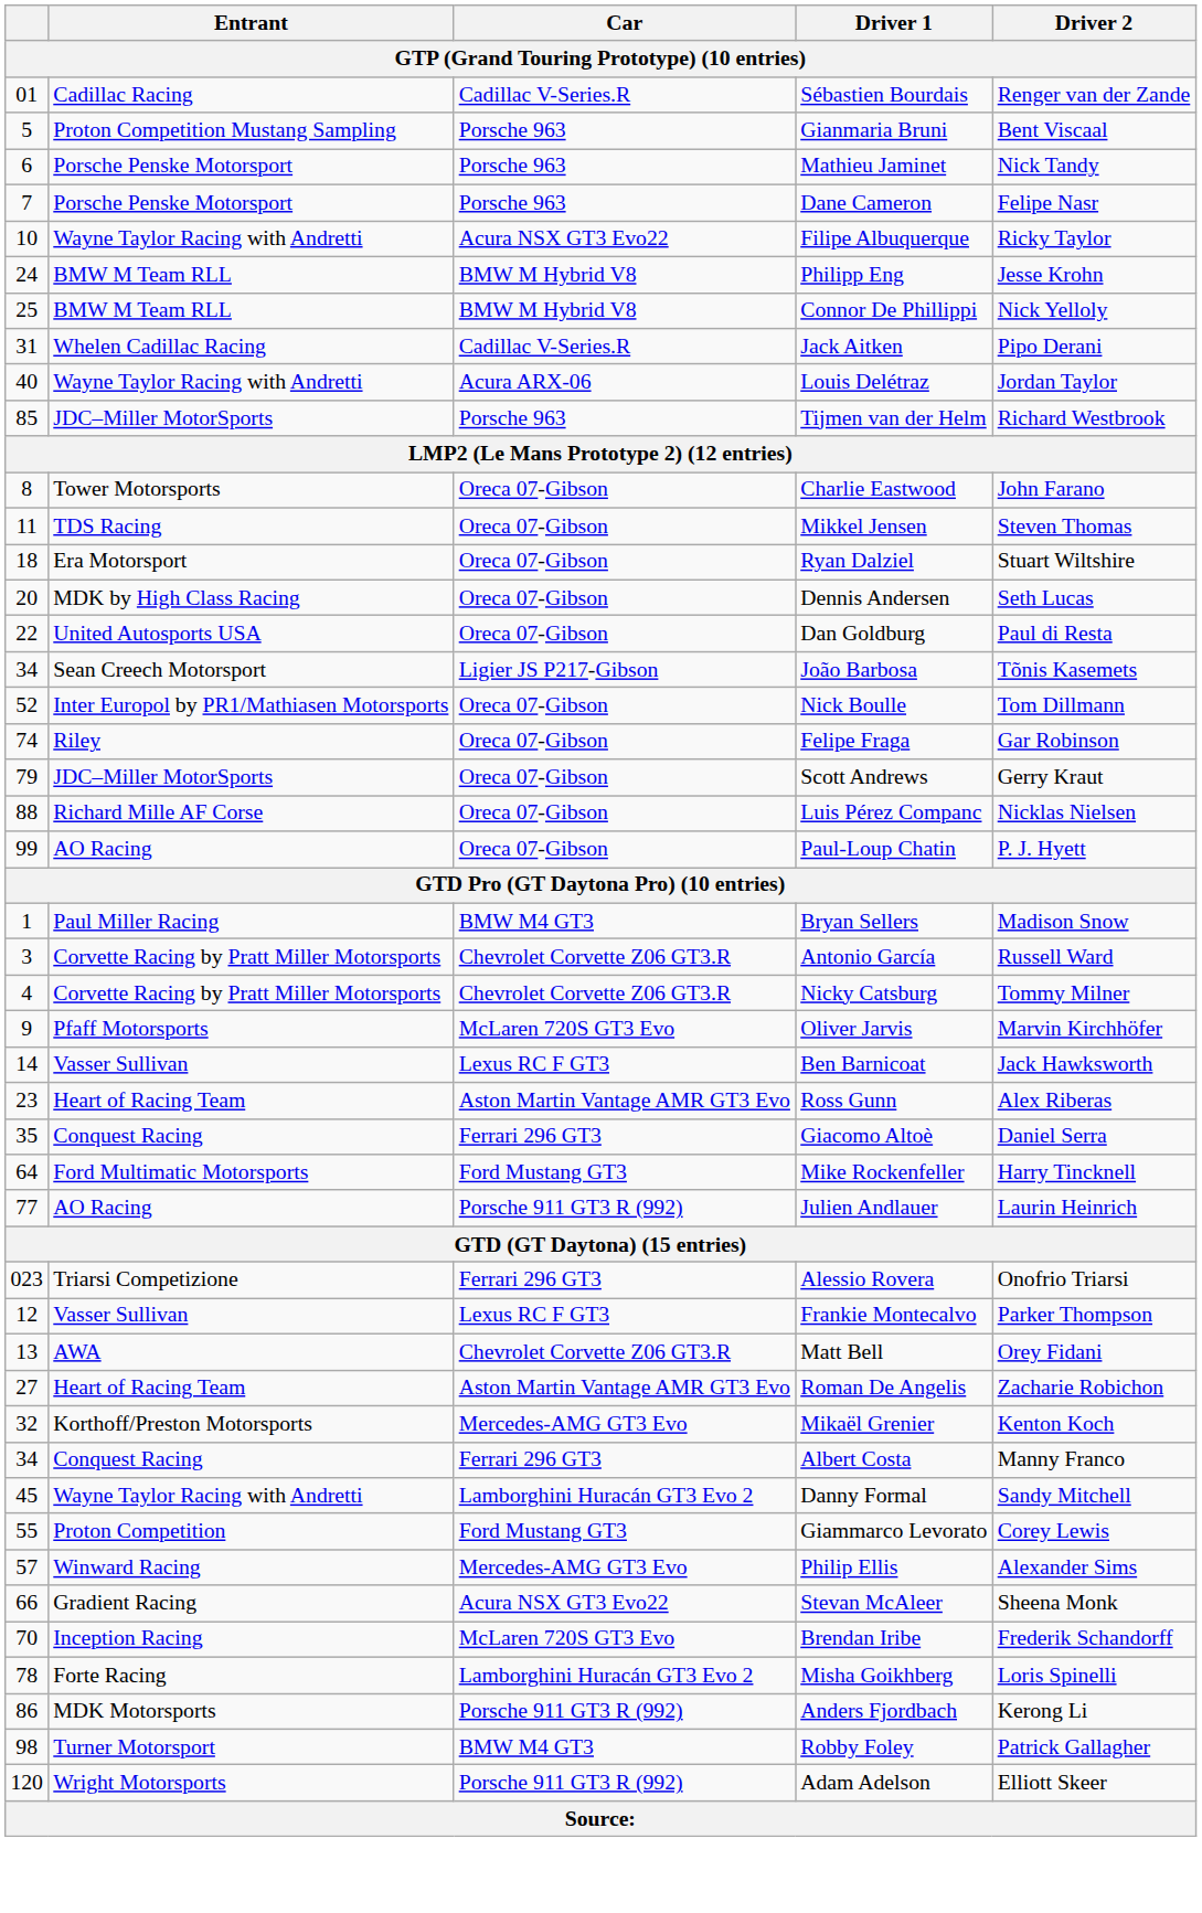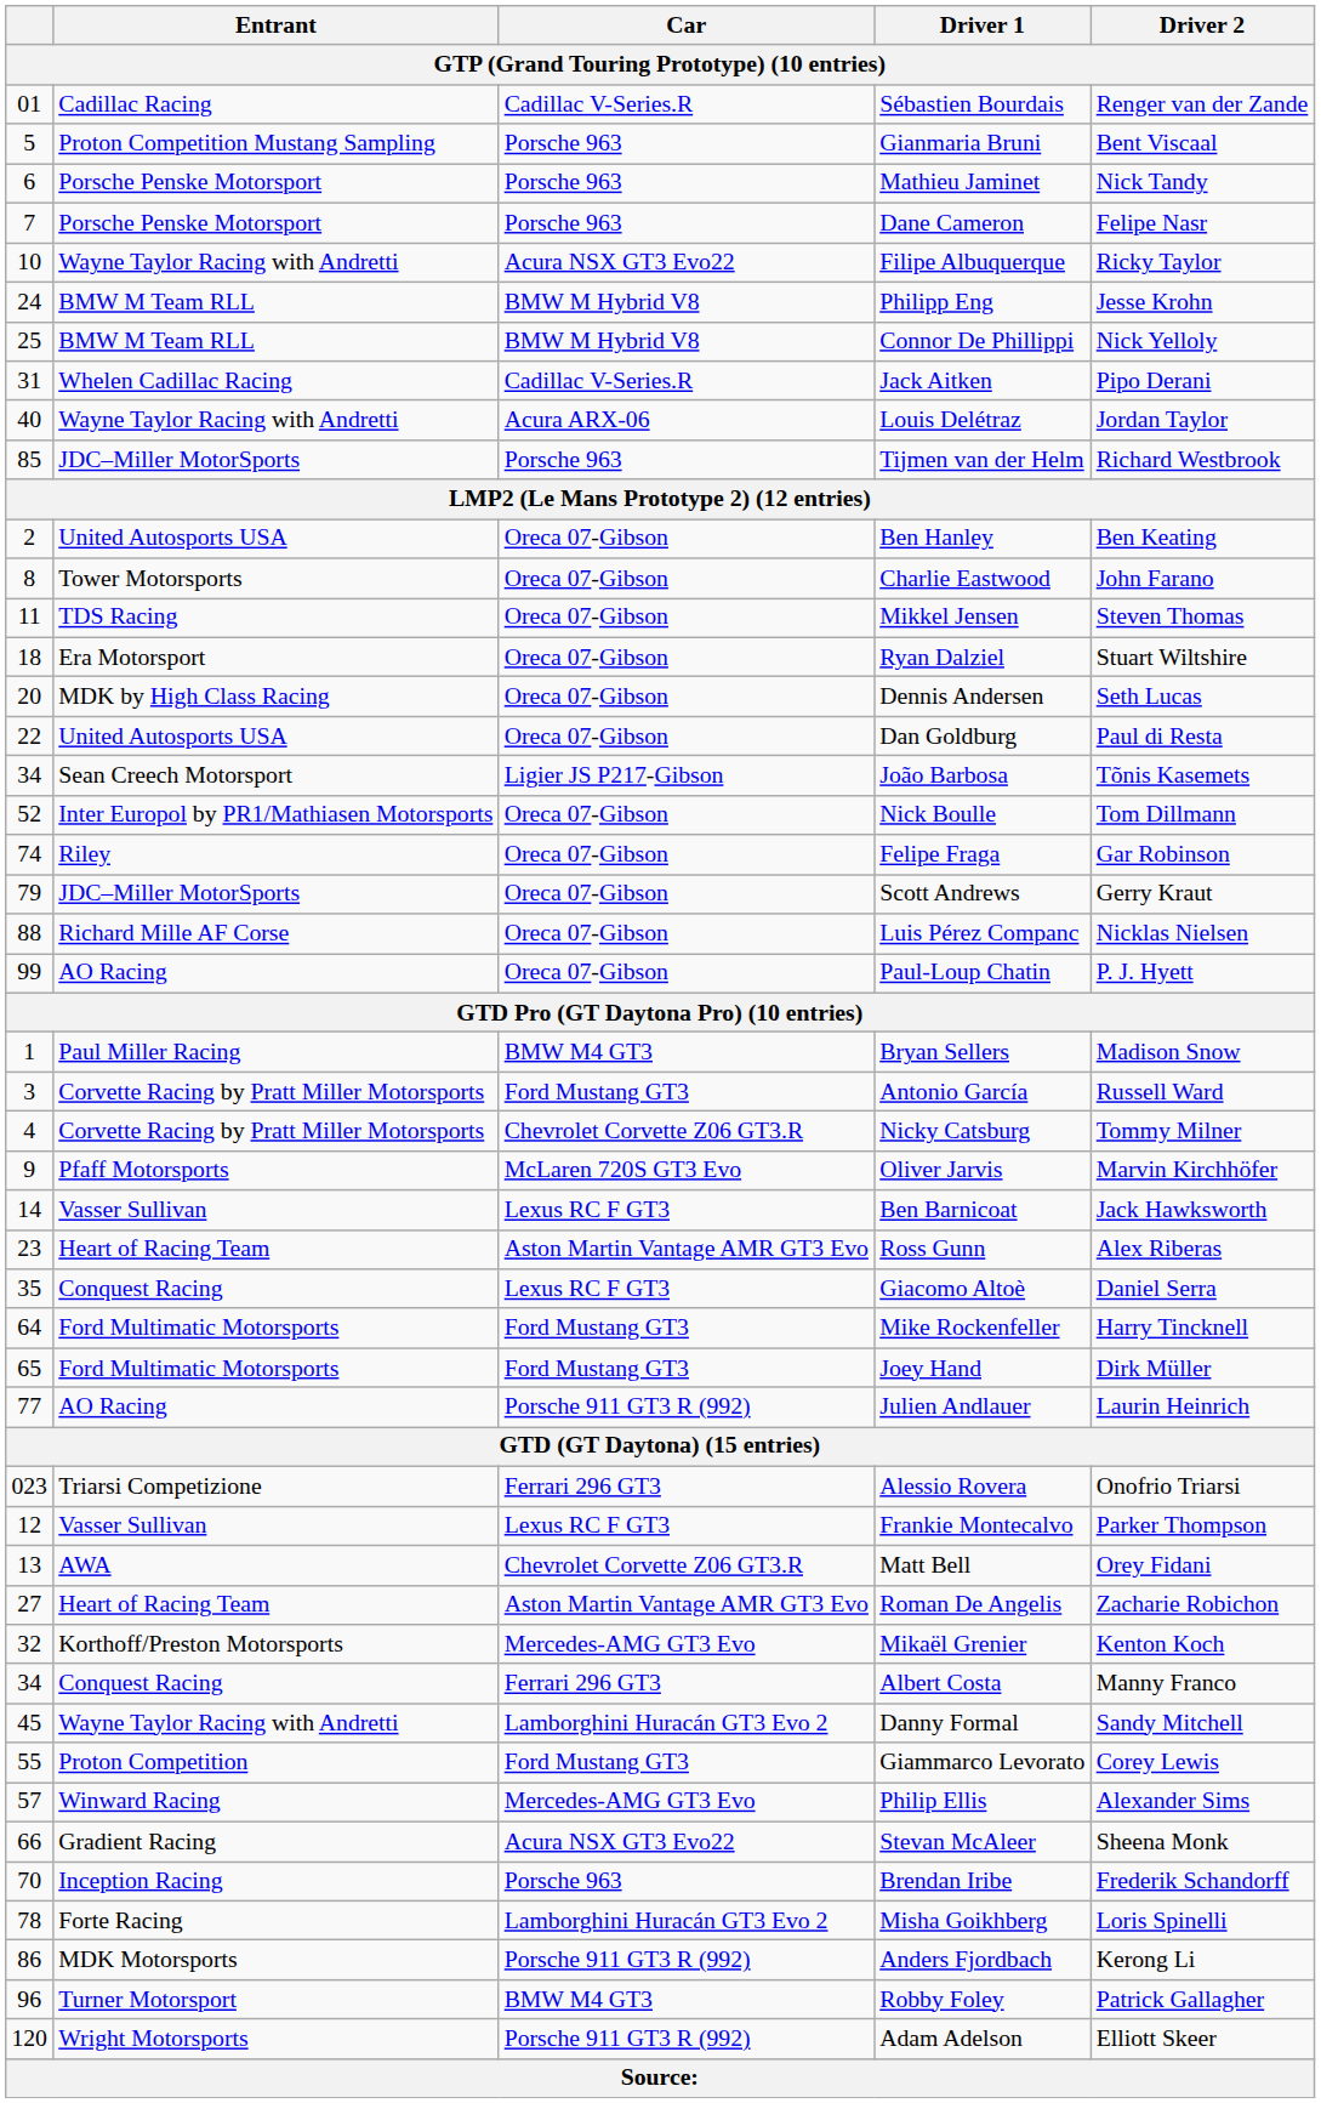+ row: 2 | United Autosports USA | Oreca 07-Gibson | Ben Hanley | Ben Keating
Antonio García | Car: Chevrolet Corvette Z06 GT3.R -> Ford Mustang GT3
Giacomo Altoè | Car: Ferrari 296 GT3 -> Lexus RC F GT3
+ row: 65 | Ford Multimatic Motorsports | Ford Mustang GT3 | Joey Hand | Dirk Müller
Brendan Iribe | Car: McLaren 720S GT3 Evo -> Porsche 963
Robby Foley | column 1: 98 -> 96
